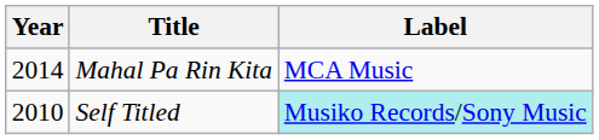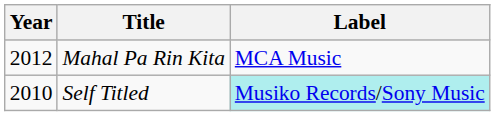Mahal Pa Rin Kita | Year: 2014 -> 2012
